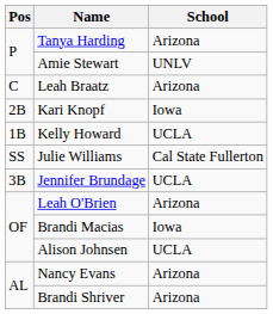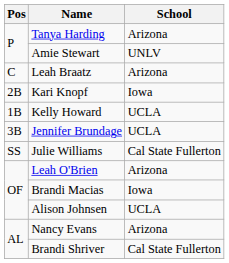rows swapped: Jennifer Brundage <-> Julie Williams
Brandi Shriver | School: Arizona -> Cal State Fullerton
